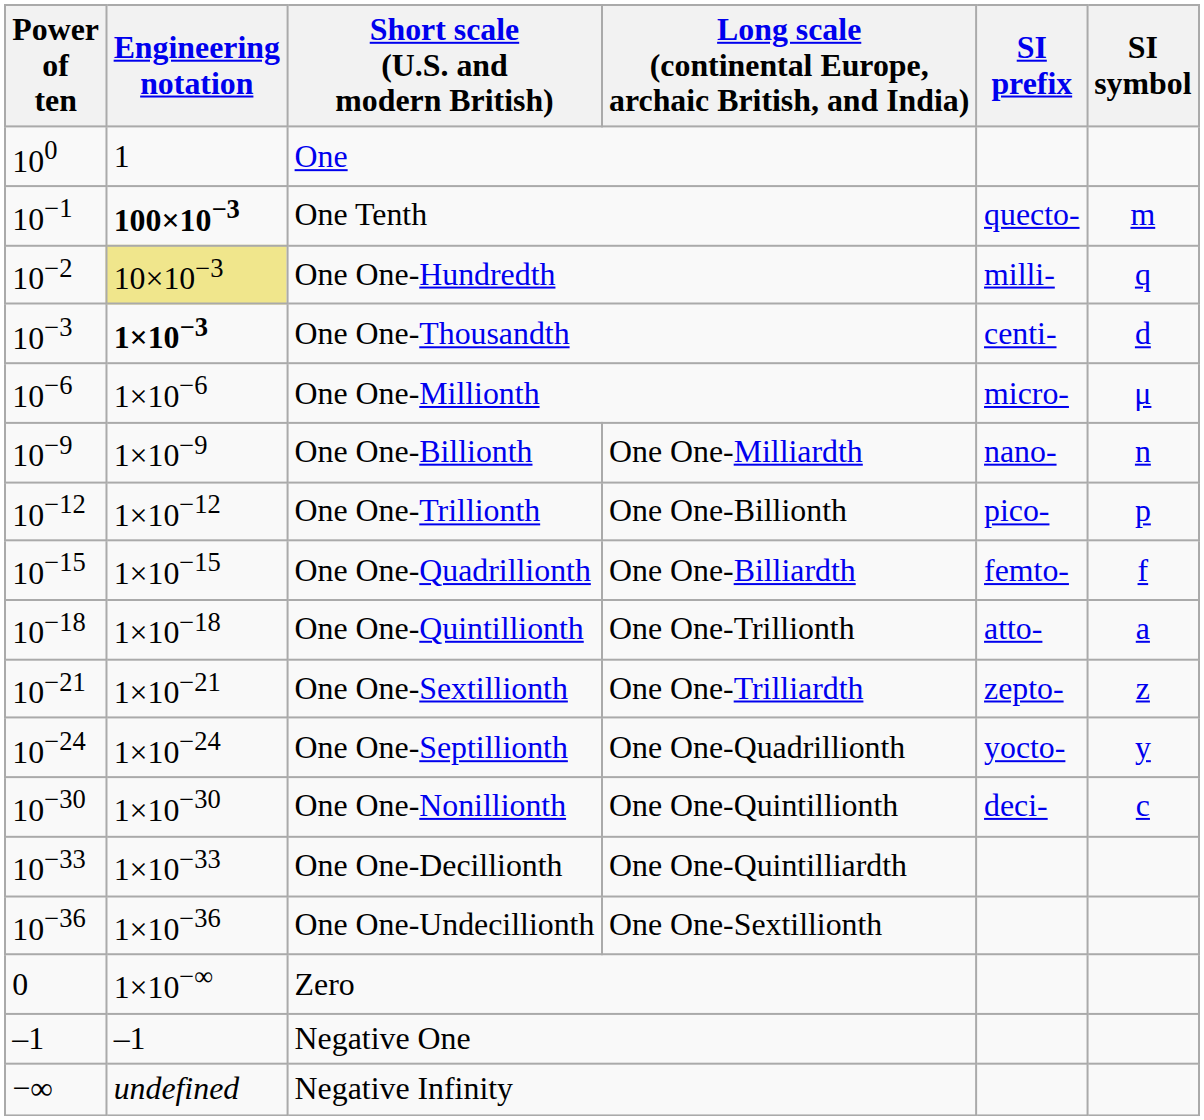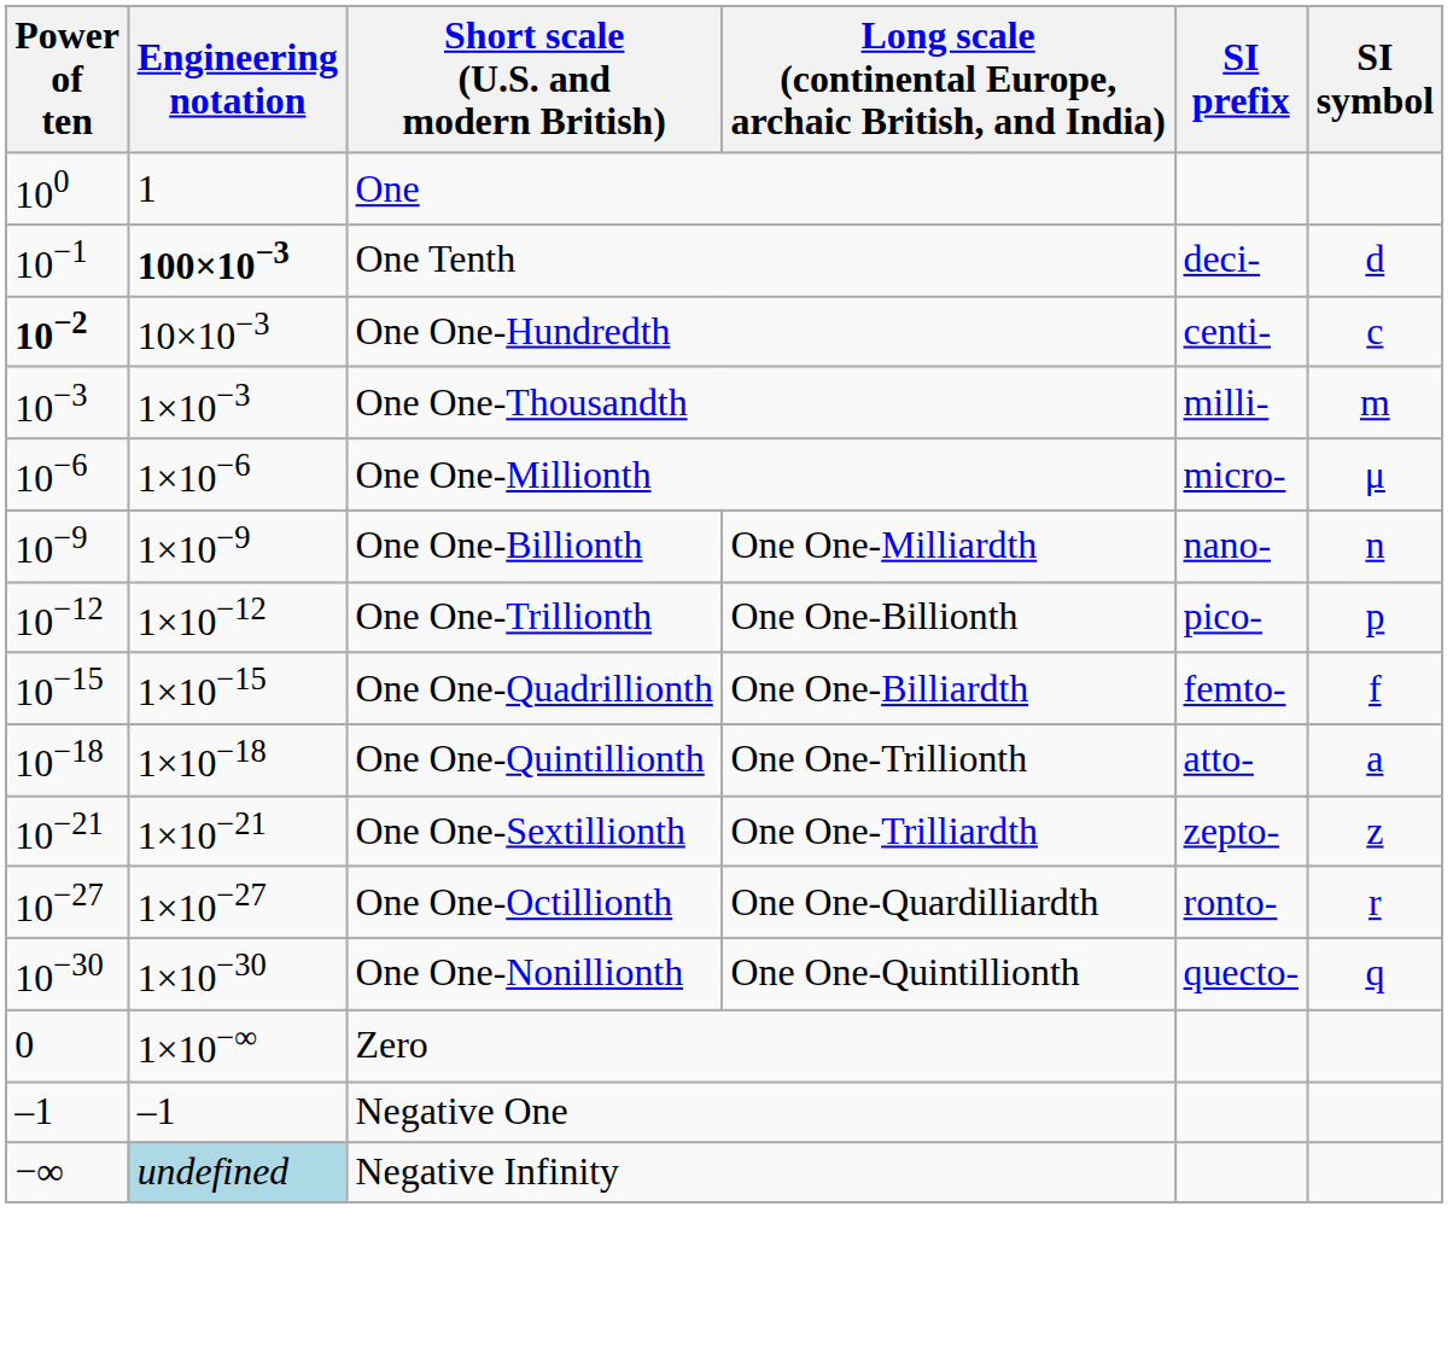One Tenth | SI prefix: quecto- -> deci-
One Tenth | SI symbol: m -> d
One One-Hundredth | Power of ten: normal -> bold
One One-Hundredth | Engineering notation: khaki background -> no background
One One-Hundredth | SI prefix: milli- -> centi-
One One-Hundredth | SI symbol: q -> c
One One-Thousandth | Engineering notation: bold -> normal
One One-Thousandth | SI prefix: centi- -> milli-
One One-Thousandth | SI symbol: d -> m
- row: 10−24 | 1×10−24 | One One-Septillionth | One One-Quadrillionth | yocto- | y
+ row: 10−27 | 1×10−27 | One One-Octillionth | One One-Quardilliardth | ronto- | r
One One-Nonillionth | SI prefix: deci- -> quecto-
One One-Nonillionth | SI symbol: c -> q
- row: 10−33 | 1×10−33 | One One-Decillionth | One One-Quintilliardth
- row: 10−36 | 1×10−36 | One One-Undecillionth | One One-Sextillionth
Negative Infinity | Engineering notation: no background -> lightblue background
